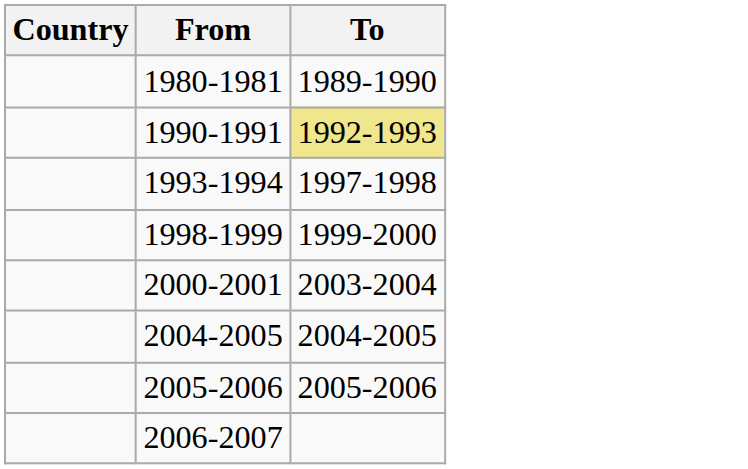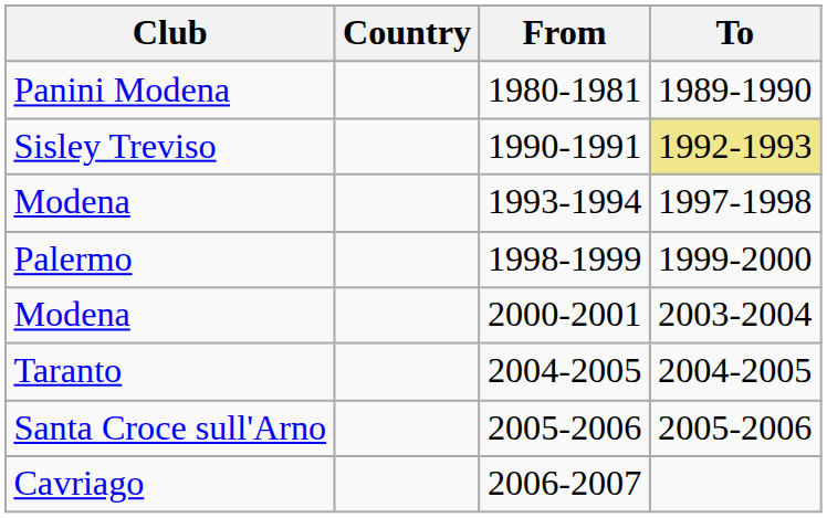+ column: Club | Panini Modena | Sisley Treviso | Modena | Palermo | Modena | Taranto | Santa Croce sull'Arno | Cavriago
